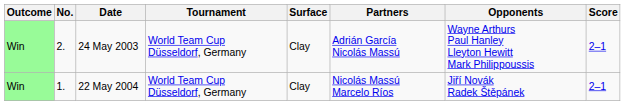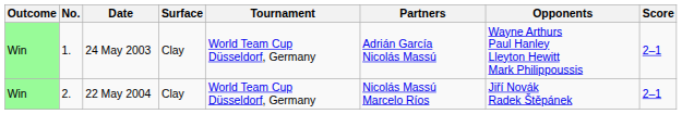columns swapped: Tournament <-> Surface
24 May 2003 | No.: 2. -> 1.
22 May 2004 | No.: 1. -> 2.
